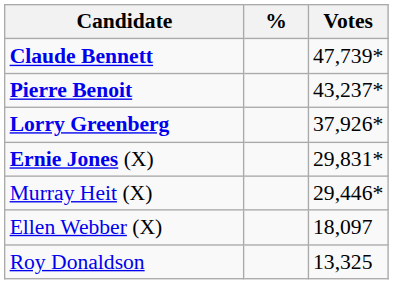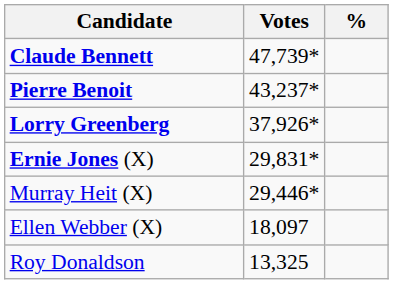columns swapped: Votes <-> %
